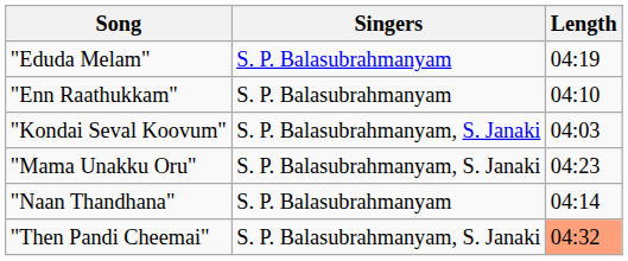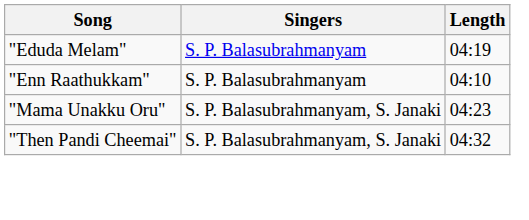- row: "Kondai Seval Koovum" | S. P. Balasubrahmanyam, S. Janaki | 04:03
- row: "Naan Thandhana" | S. P. Balasubrahmanyam | 04:14
"Then Pandi Cheemai" | Length: lightsalmon background -> no background
